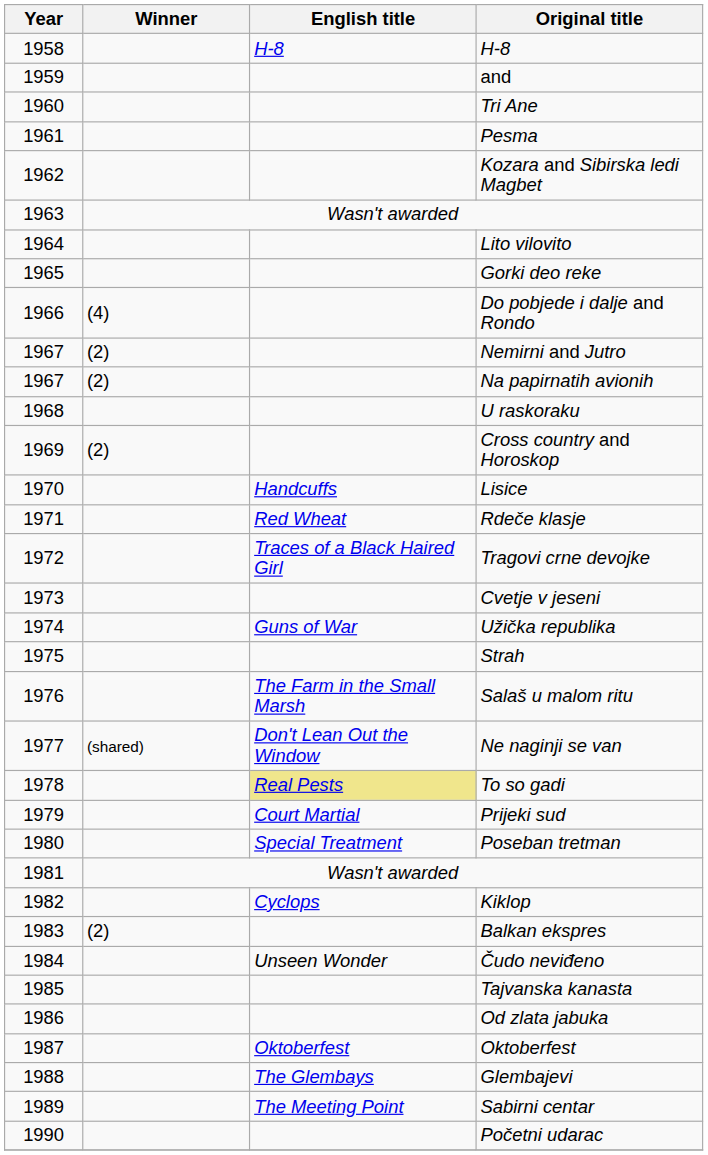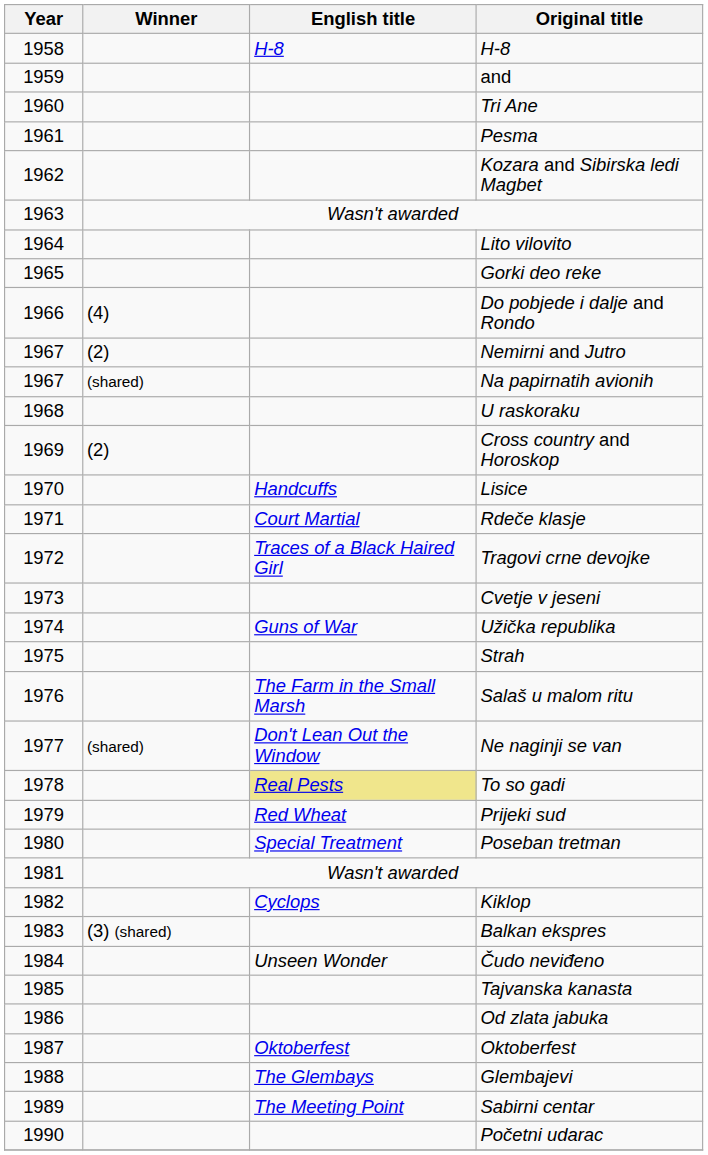Na papirnatih avionih | Winner: (2) -> (shared)
Rdeče klasje | English title: Red Wheat -> Court Martial
Prijeki sud | English title: Court Martial -> Red Wheat
Balkan ekspres | Winner: (2) -> (3) (shared)
